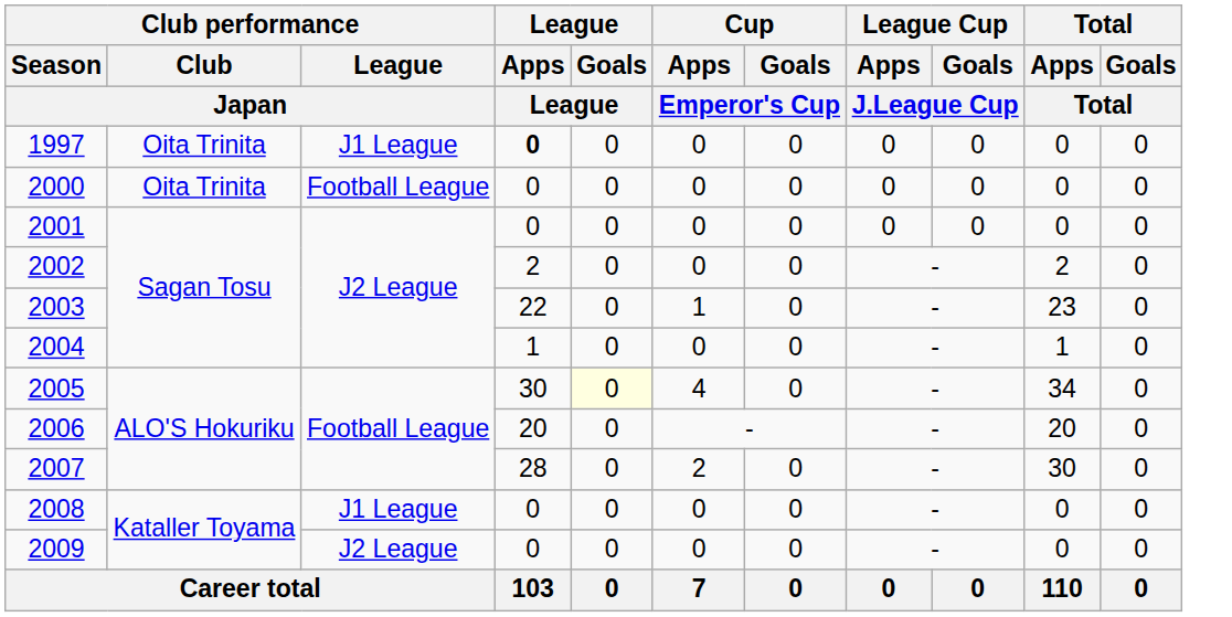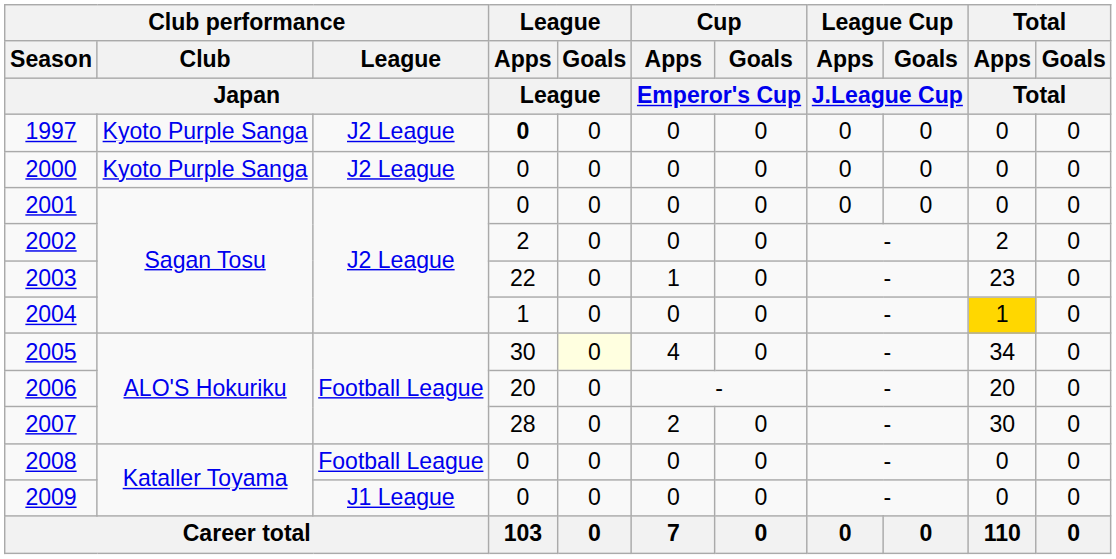1997 | Club performance / Club / Japan: Oita Trinita -> Kyoto Purple Sanga
1997 | Club performance / League / Japan: J1 League -> J2 League
2000 | Club performance / Club / Japan: Oita Trinita -> Kyoto Purple Sanga
2000 | Club performance / League / Japan: Football League -> J2 League
2004 | Total / Apps / Total: no background -> gold background
2008 | Club performance / League / Japan: J1 League -> Football League
2009 | Club performance / League / Japan: J2 League -> J1 League
